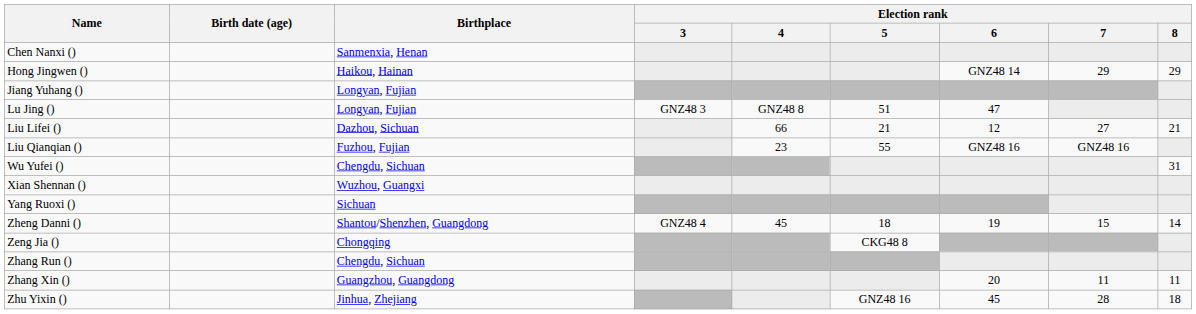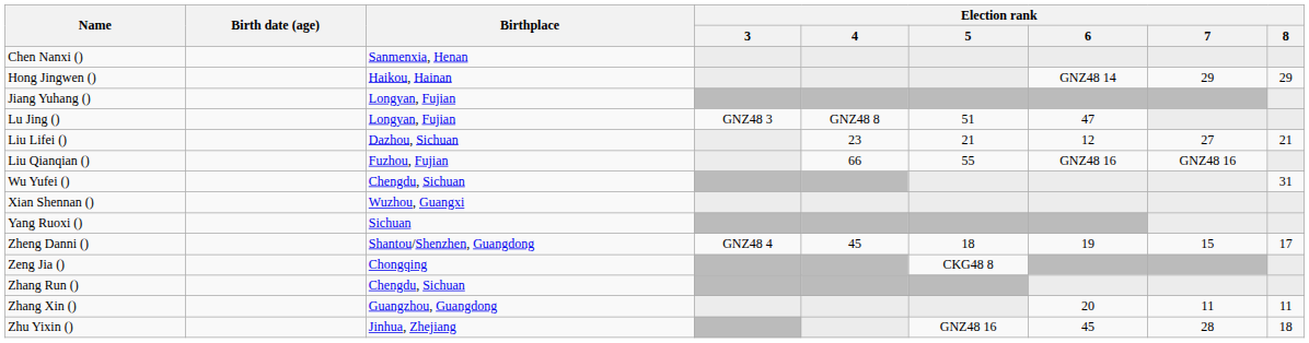Liu Lifei () | Election rank / 4: 66 -> 23
Liu Qianqian () | Election rank / 4: 23 -> 66
Zheng Danni () | Election rank / 8: 14 -> 17
